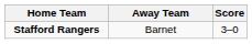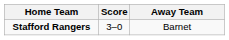columns swapped: Score <-> Away Team
